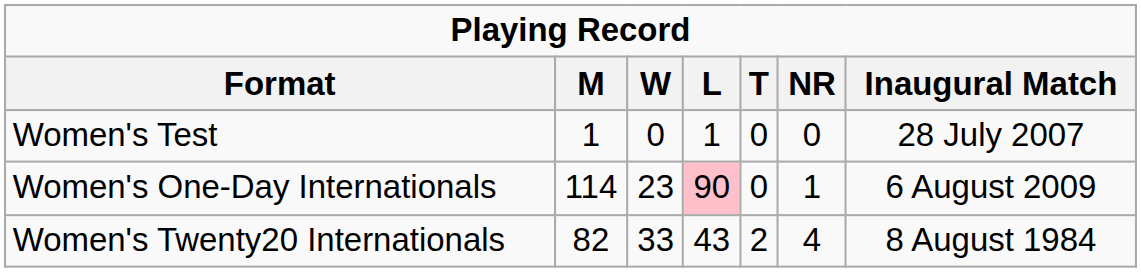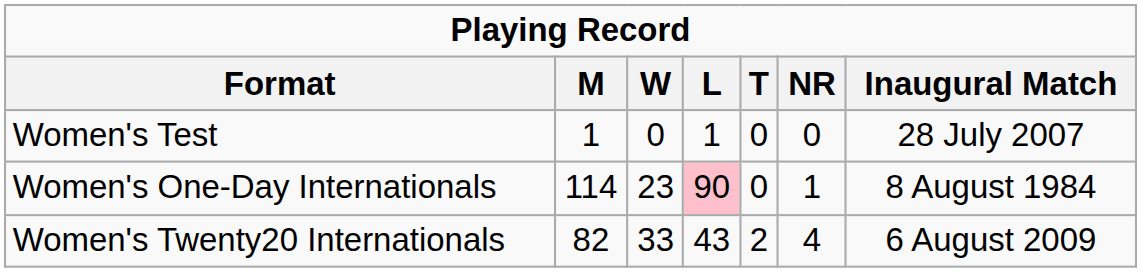Women's One-Day Internationals | Inaugural Match: 6 August 2009 -> 8 August 1984
Women's Twenty20 Internationals | Inaugural Match: 8 August 1984 -> 6 August 2009
